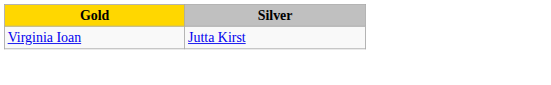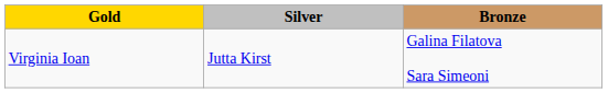+ column: Bronze | Galina Filatova Sara Simeoni
